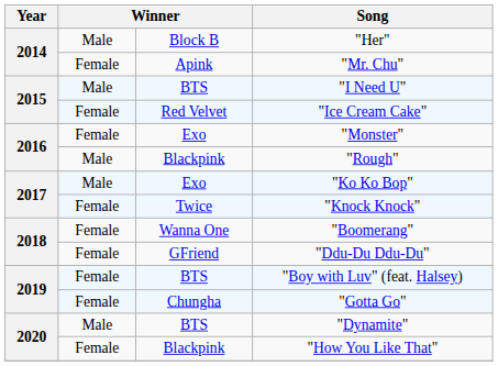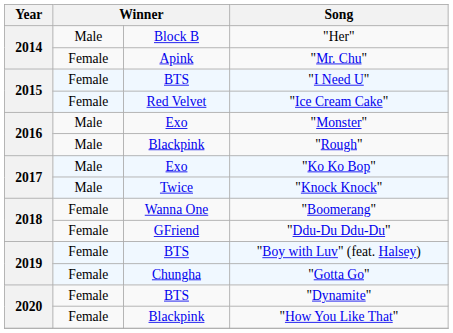"I Need U" | column 2: Male -> Female
"Monster" | column 2: Female -> Male
"Knock Knock" | column 2: Female -> Male
"Dynamite" | column 2: Male -> Female
